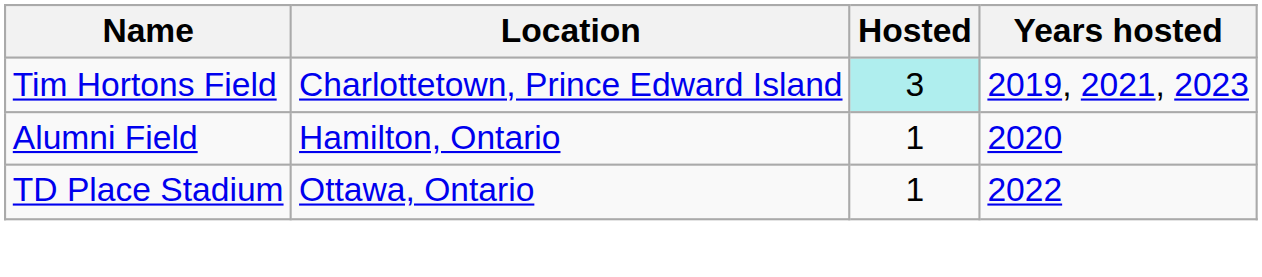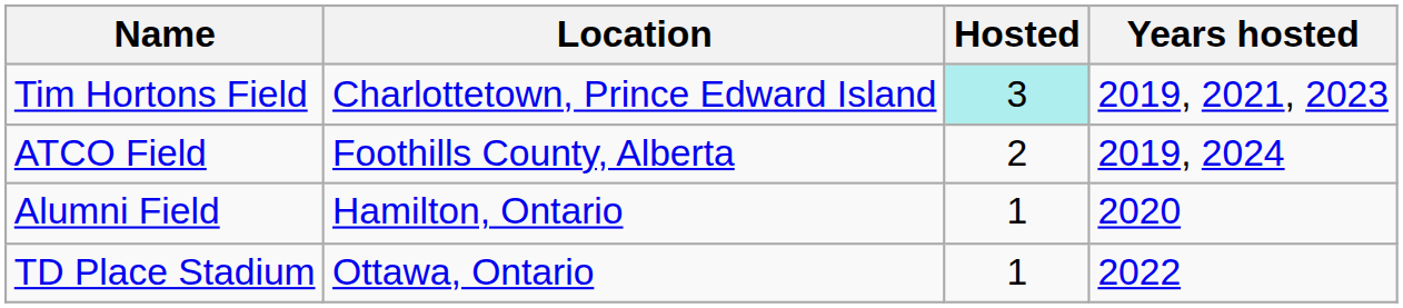+ row: ATCO Field | Foothills County, Alberta | 2 | 2019, 2024
